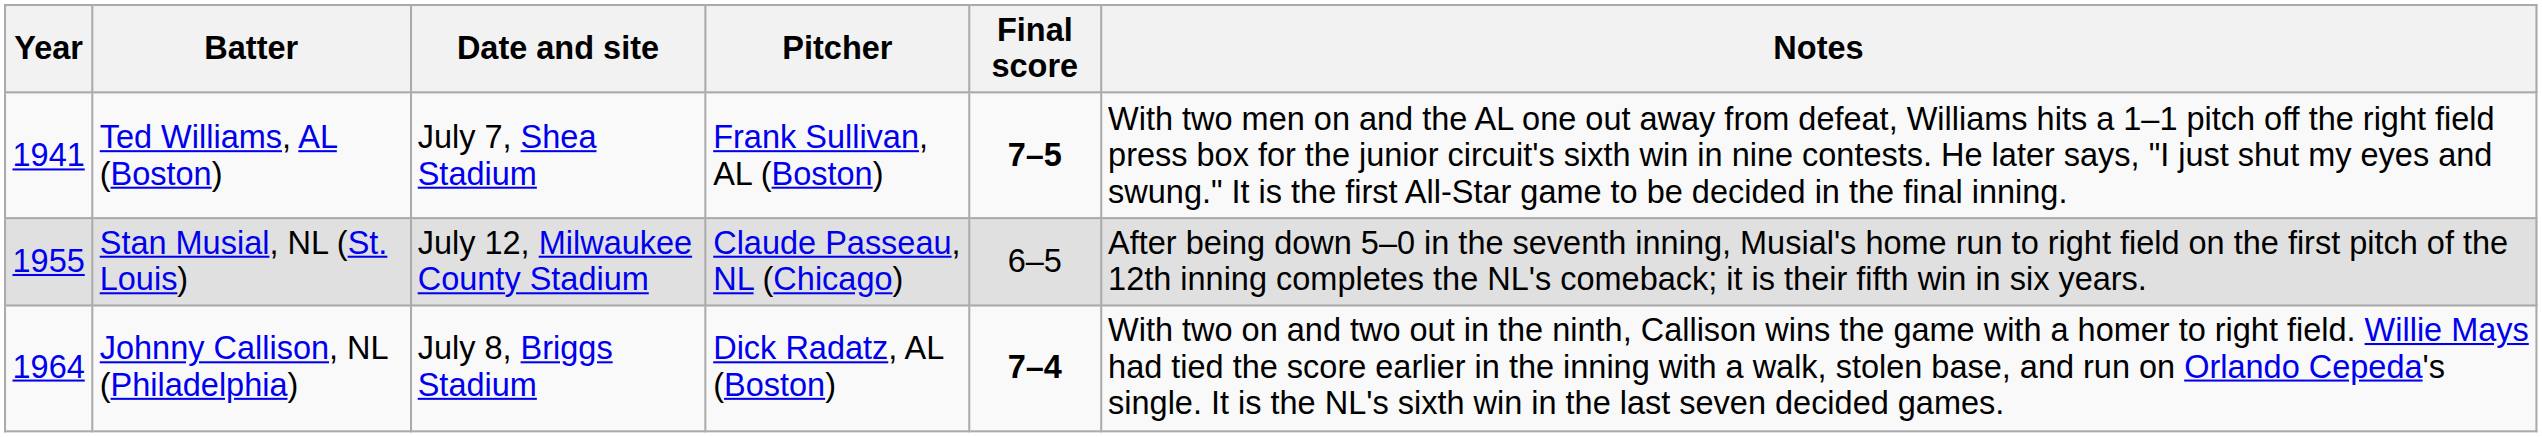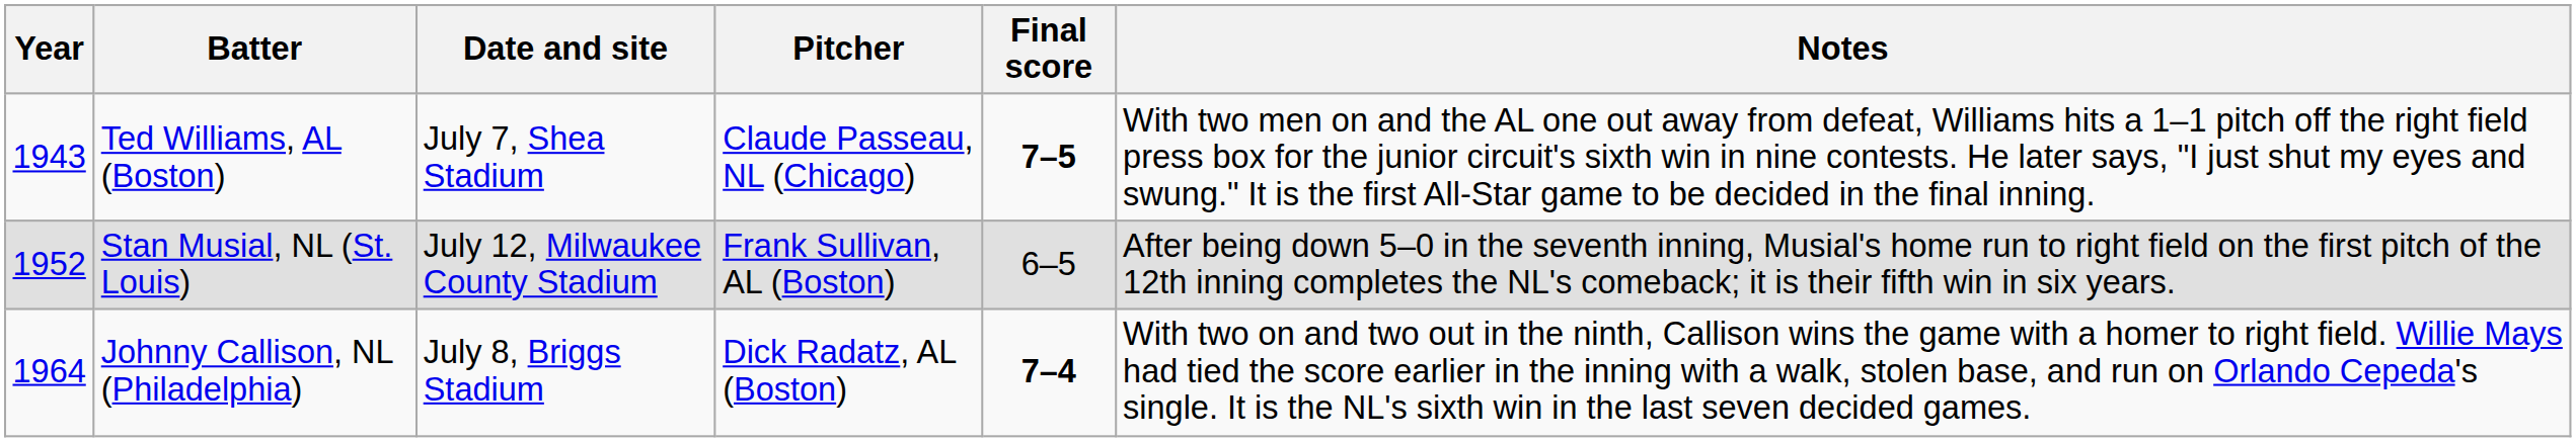Ted Williams, AL (Boston) | Year: 1941 -> 1943
Ted Williams, AL (Boston) | Pitcher: Frank Sullivan, AL (Boston) -> Claude Passeau, NL (Chicago)
Stan Musial, NL (St. Louis) | Year: 1955 -> 1952
Stan Musial, NL (St. Louis) | Pitcher: Claude Passeau, NL (Chicago) -> Frank Sullivan, AL (Boston)
